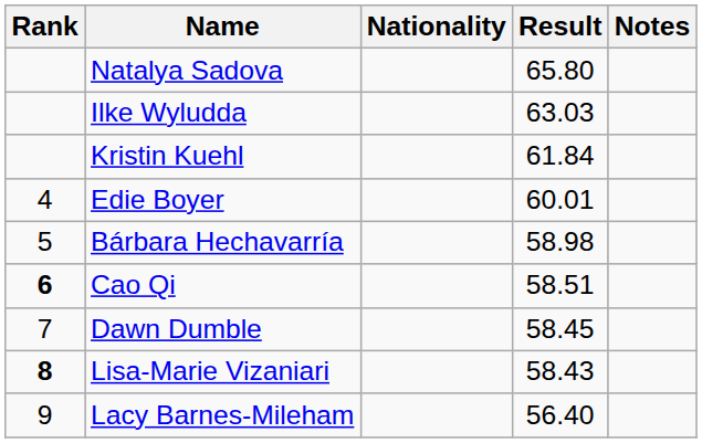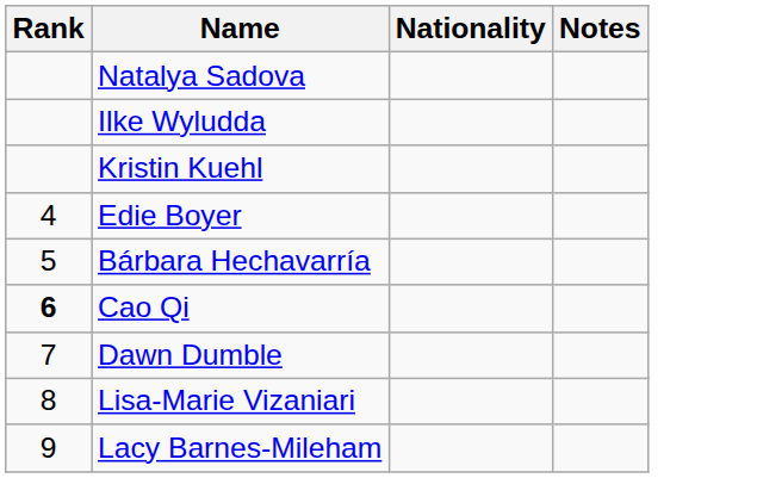- column: Result | 65.80 | 63.03 | 61.84 | 60.01 | 58.98 | 58.51 | 58.45 | 58.43 | 56.40
Lisa-Marie Vizaniari | Rank: bold -> normal
